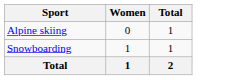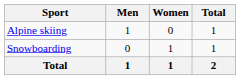+ column: Men | 1 | 0 | 1
